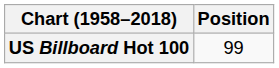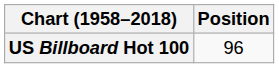US Billboard Hot 100 | Position: 99 -> 96
